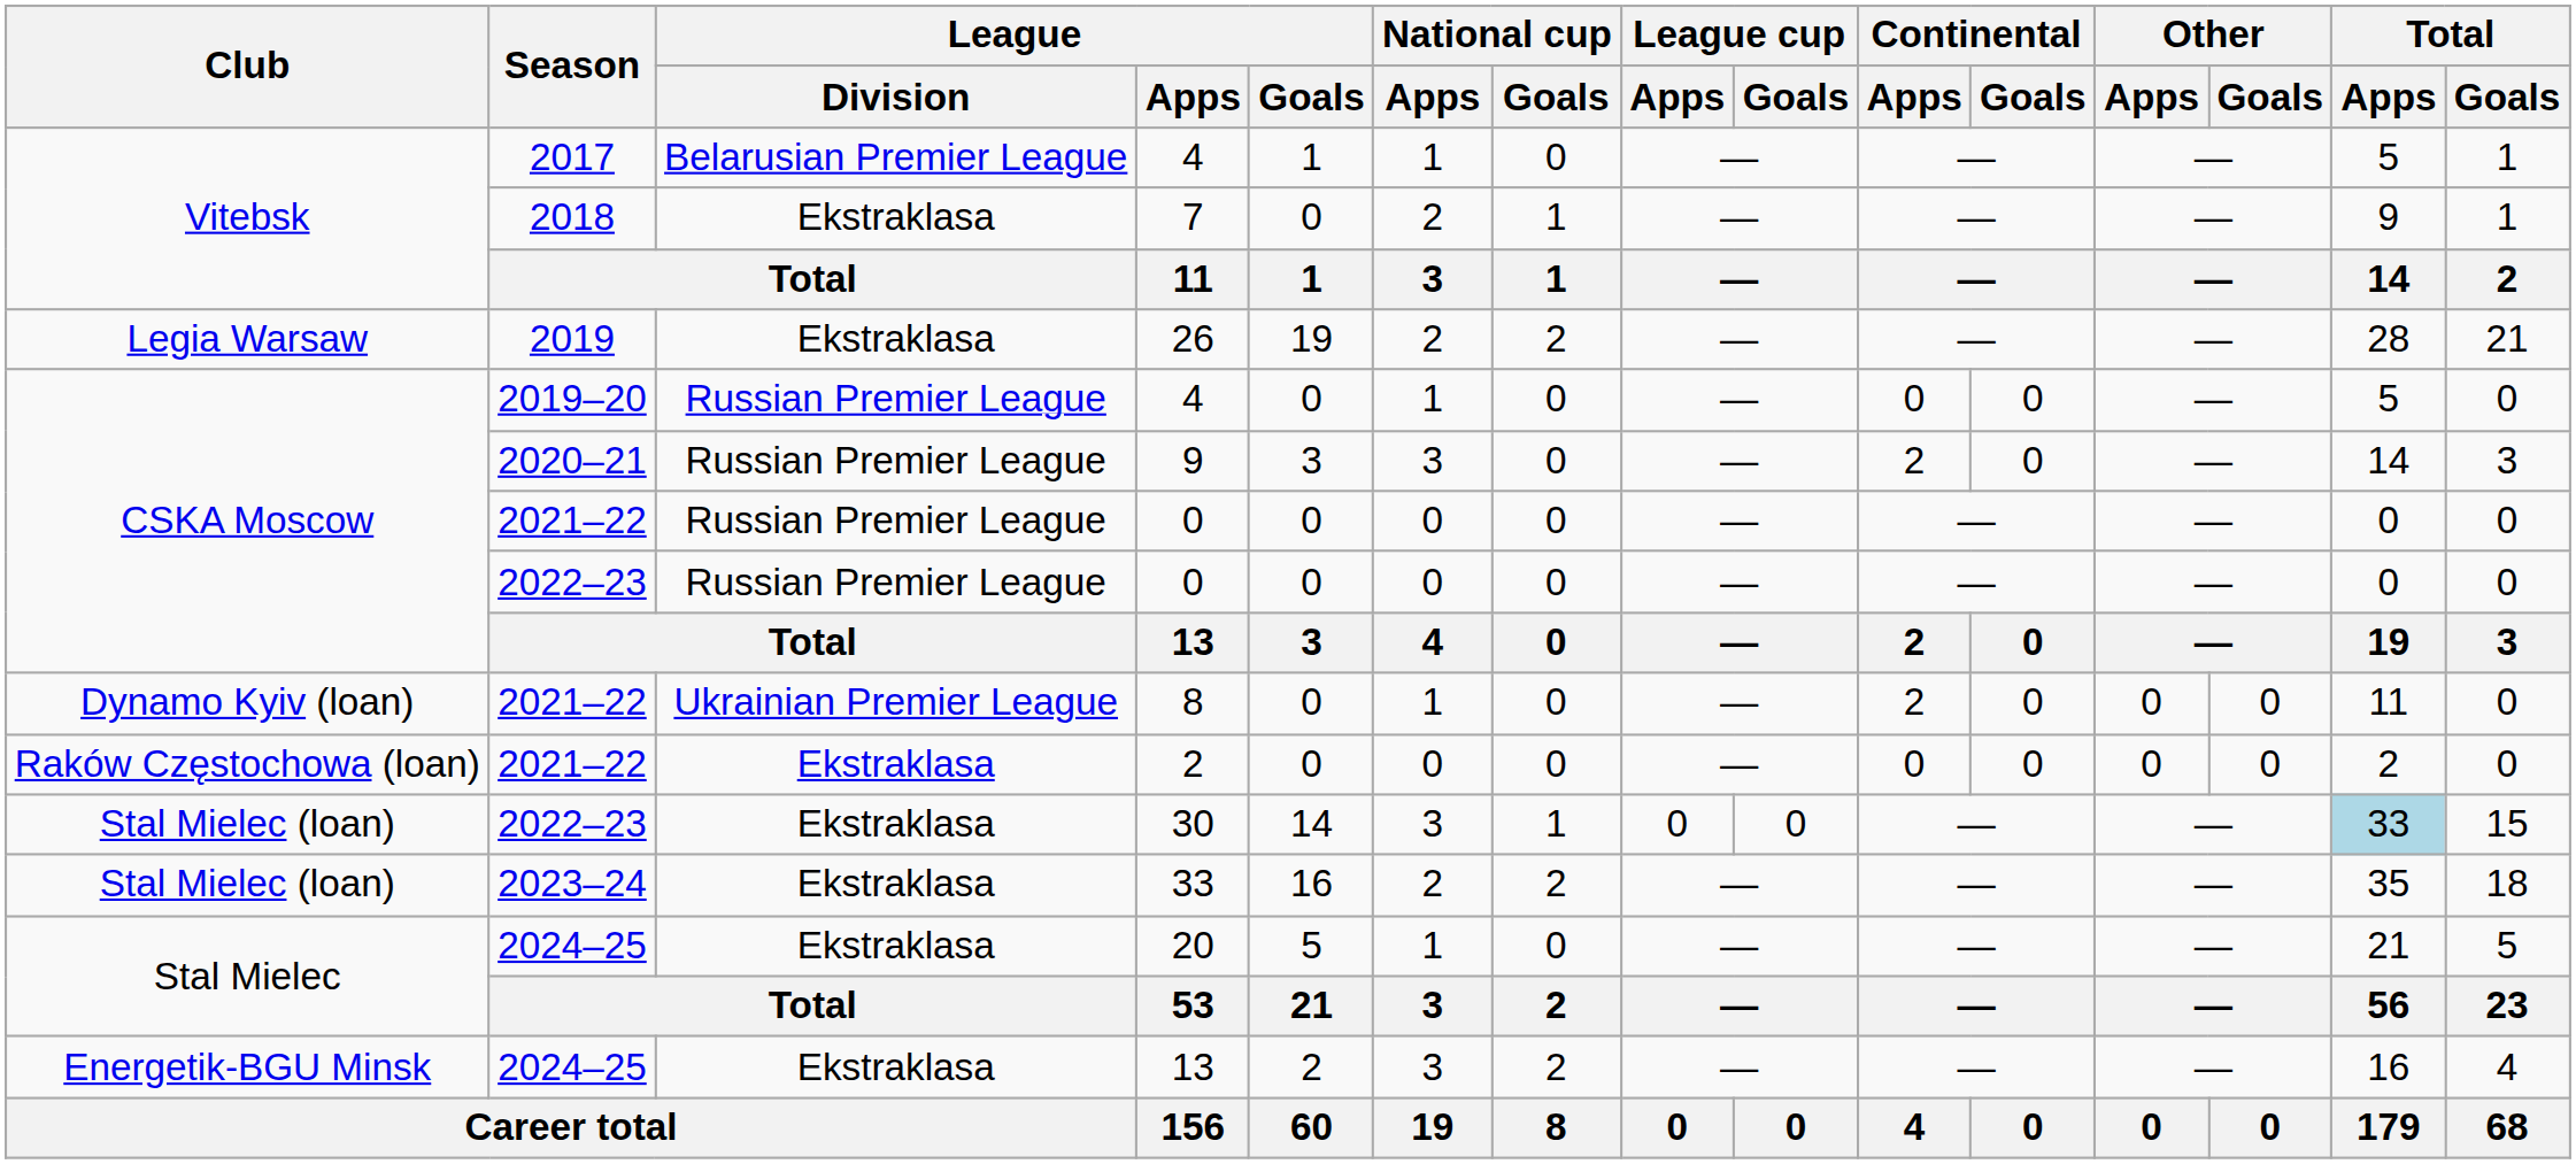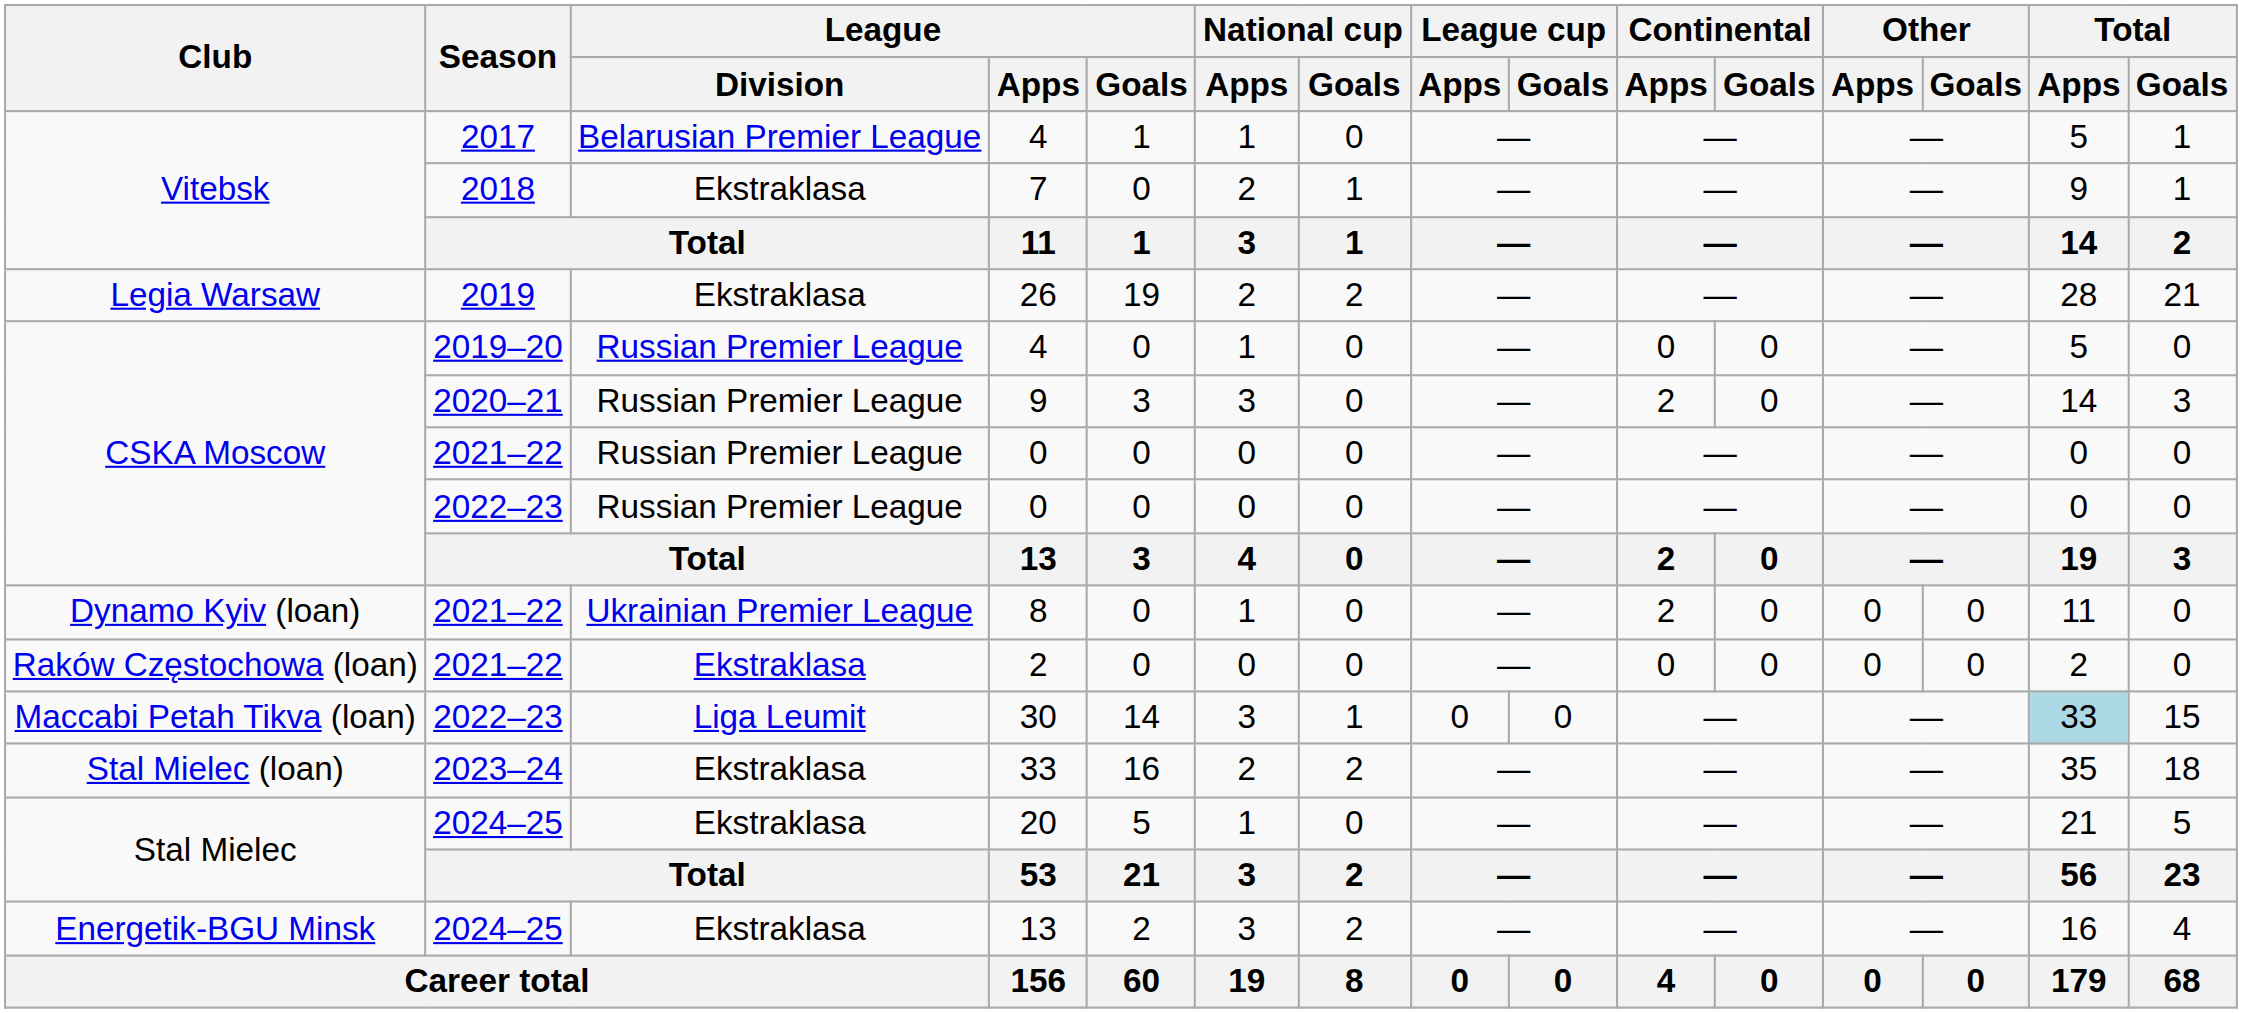30 | Club: Stal Mielec (loan) -> Maccabi Petah Tikva (loan)
30 | League / Division: Ekstraklasa -> Liga Leumit
